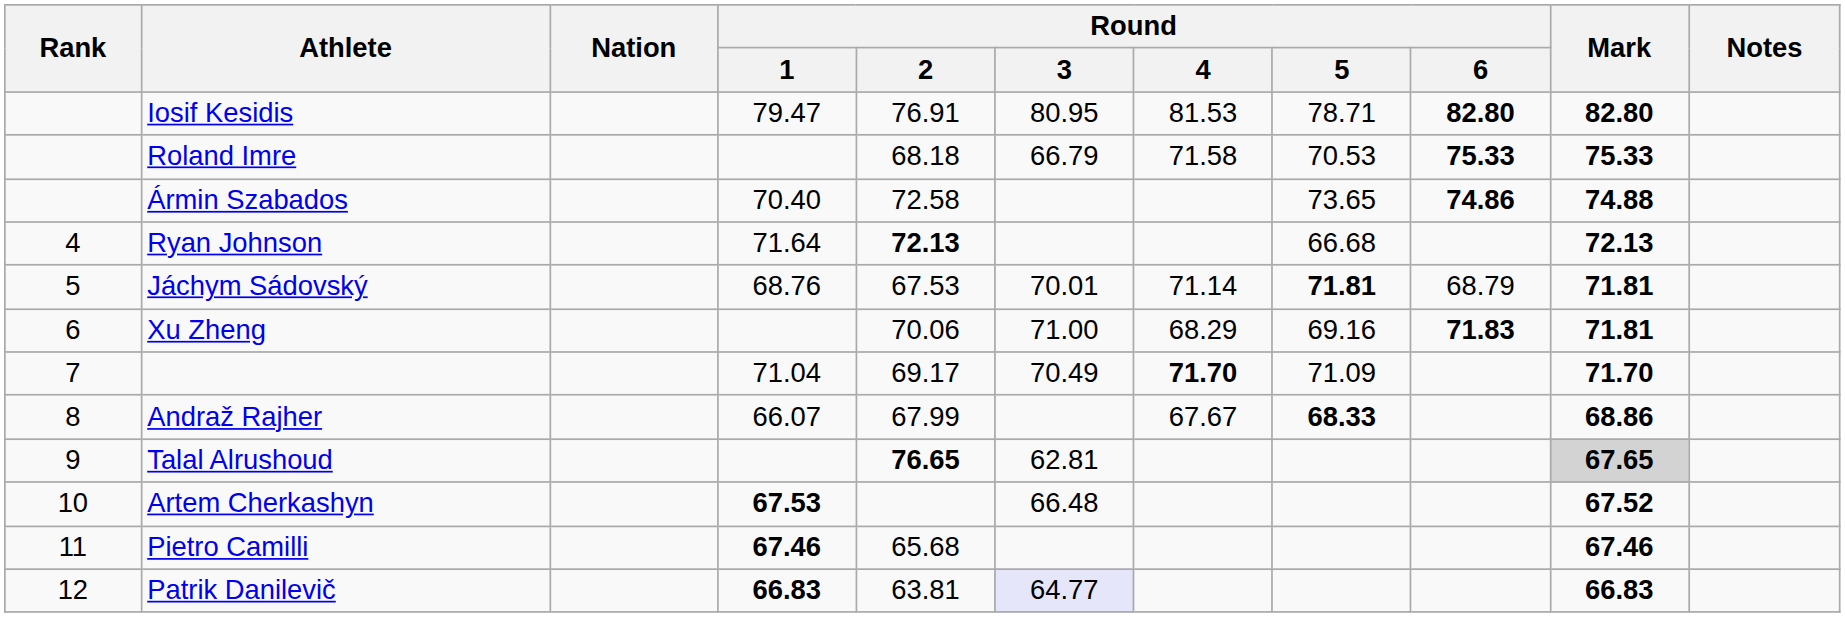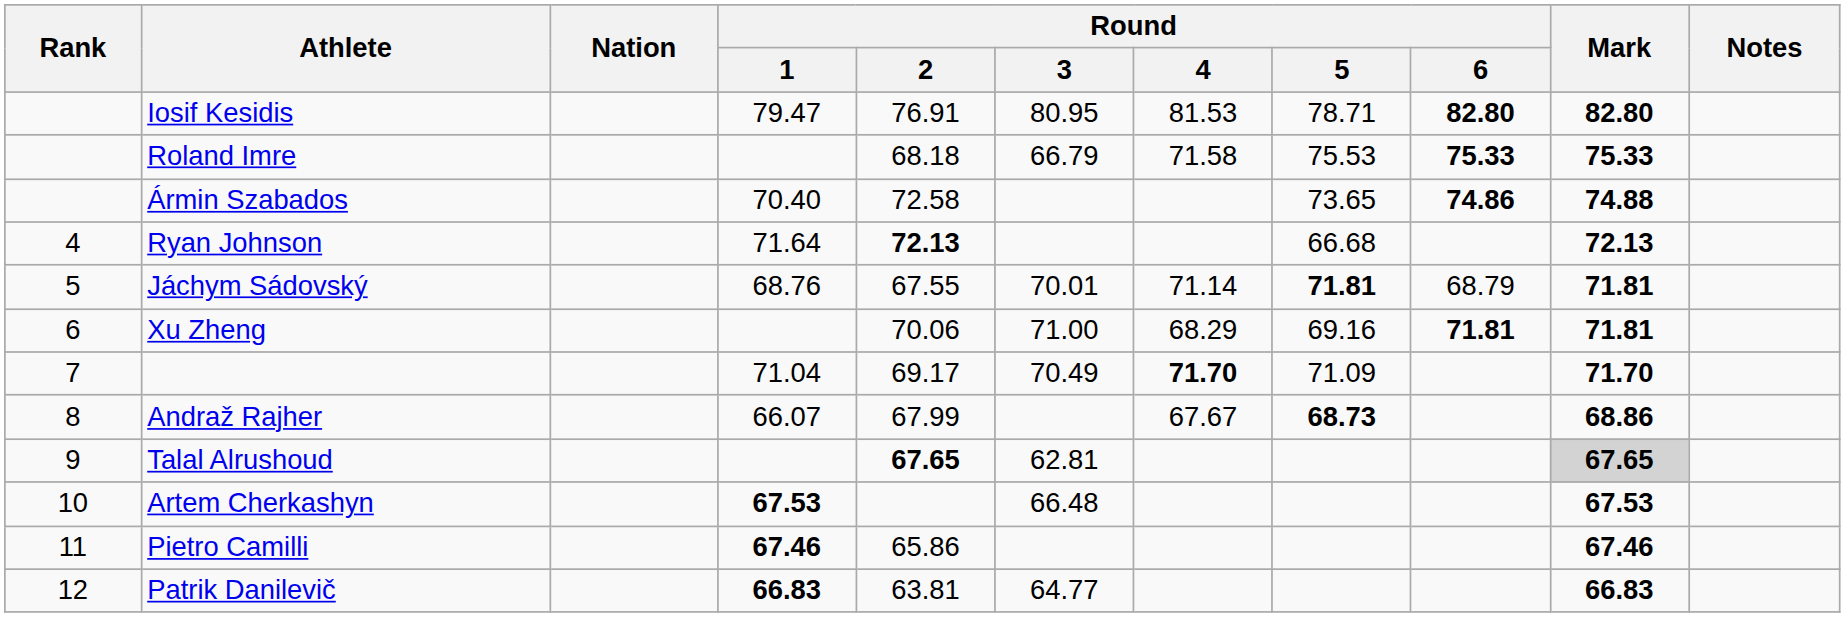Roland Imre | Round / 5: 70.53 -> 75.53
Jáchym Sádovský | Round / 2: 67.53 -> 67.55
Xu Zheng | Round / 6: 71.83 -> 71.81
Andraž Rajher | Round / 5: 68.33 -> 68.73
Talal Alrushoud | Round / 2: 76.65 -> 67.65
Artem Cherkashyn | Mark: 67.52 -> 67.53
Pietro Camilli | Round / 2: 65.68 -> 65.86
Patrik Danilevič | Round / 3: lavender background -> no background
